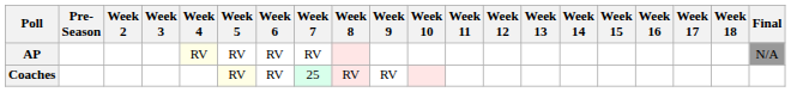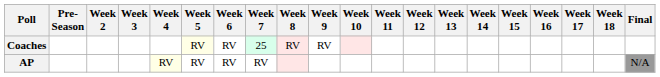rows swapped: AP <-> Coaches
